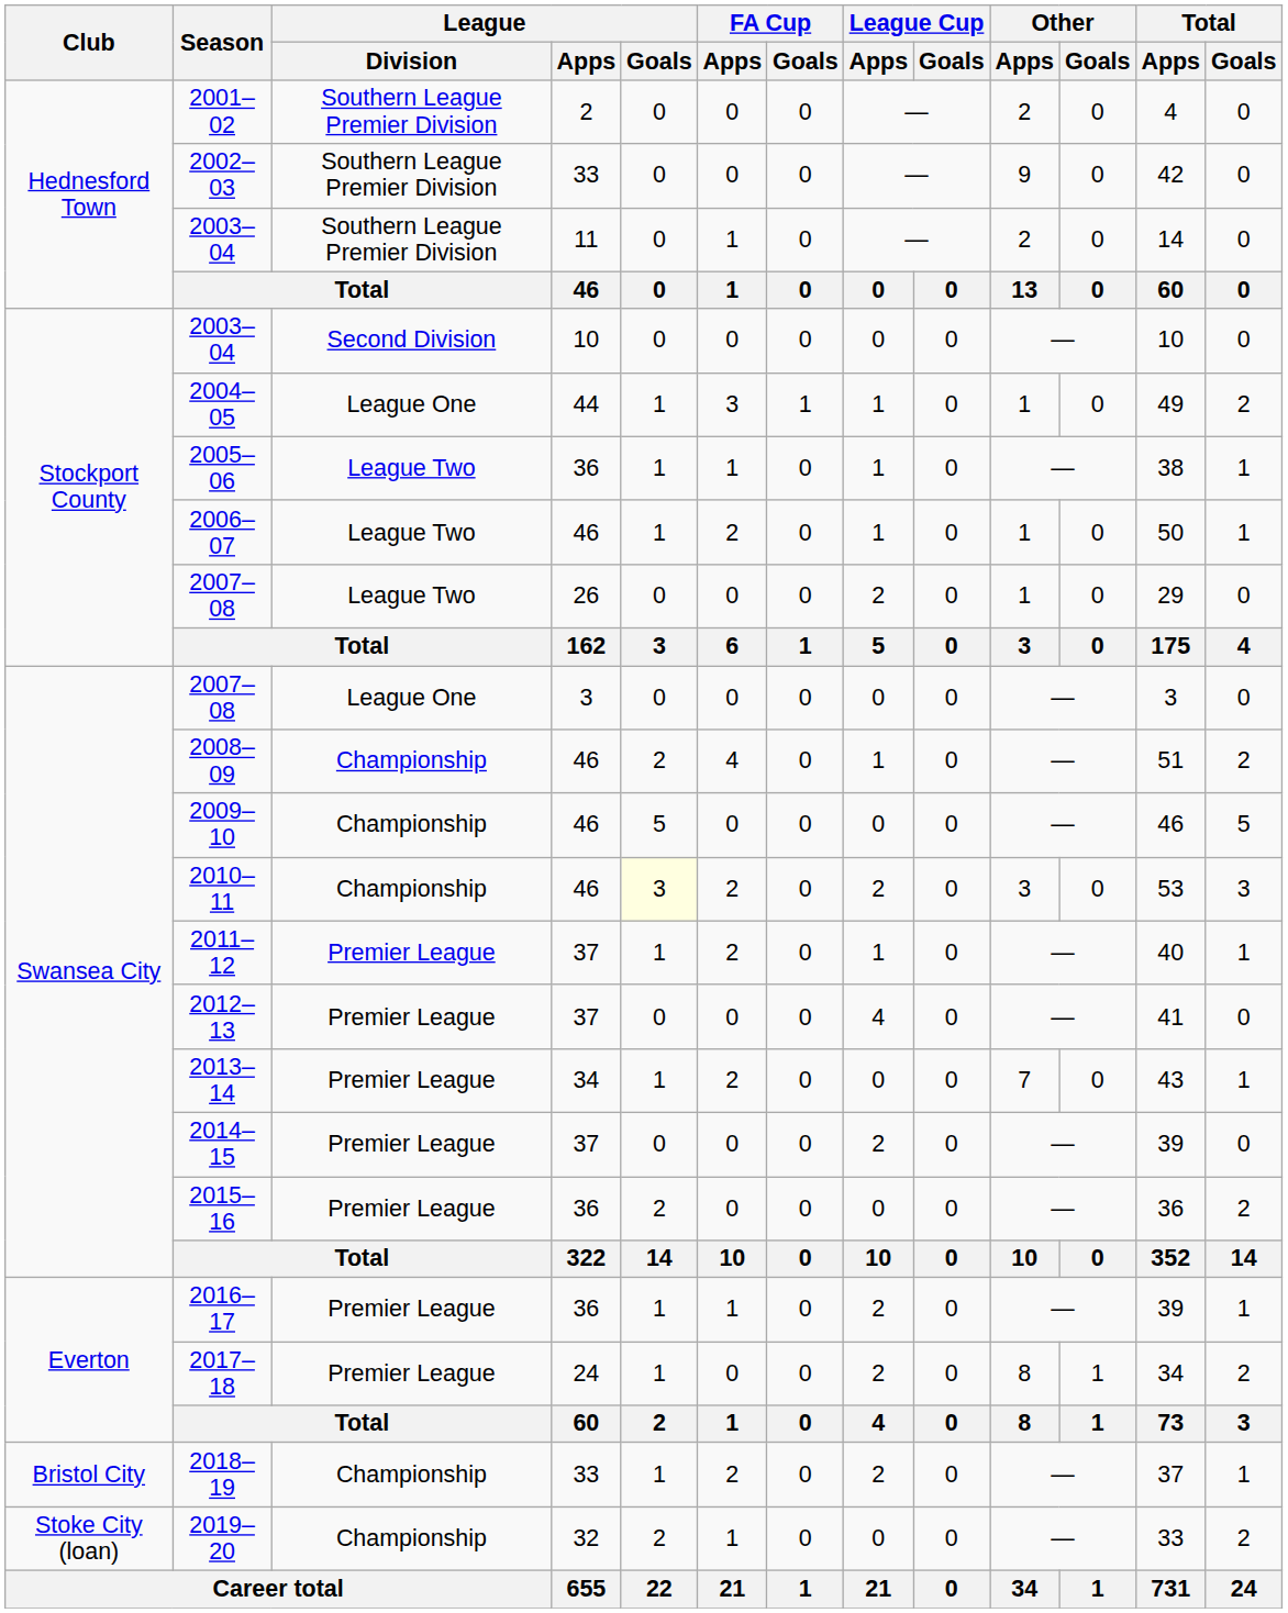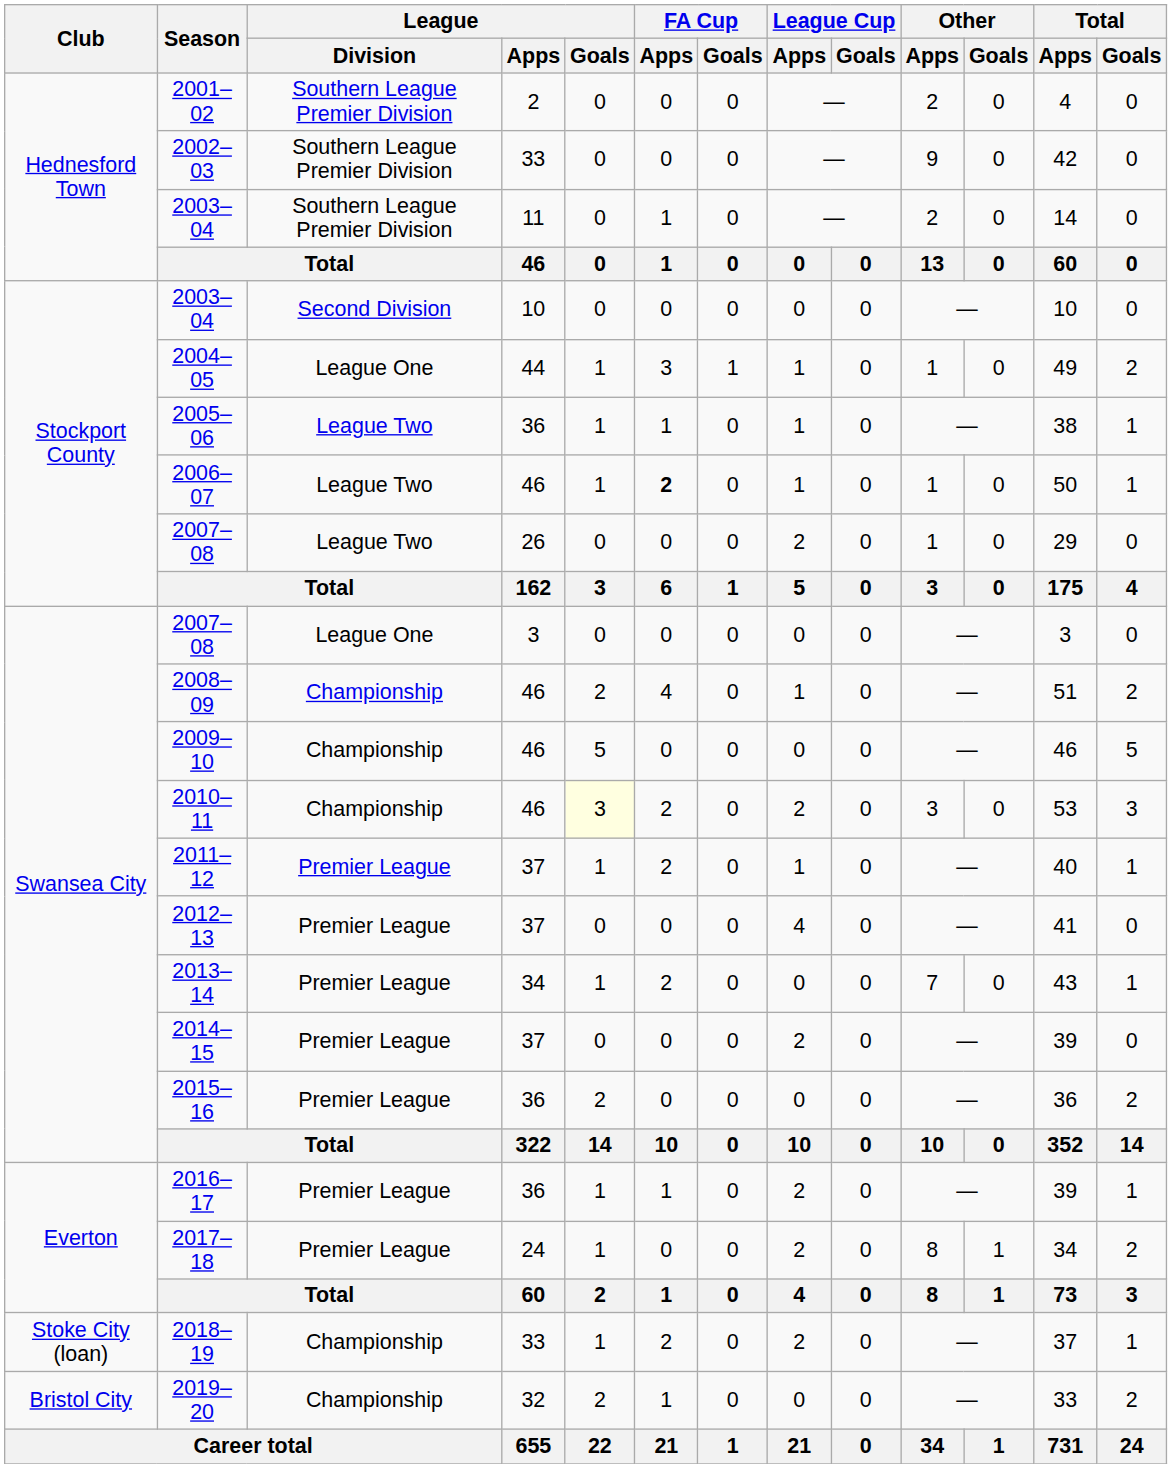2006–07 | FA Cup / Apps: normal -> bold
2018–19 | Club: Bristol City -> Stoke City (loan)
2019–20 | Club: Stoke City (loan) -> Bristol City
